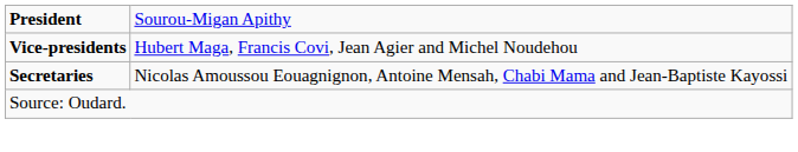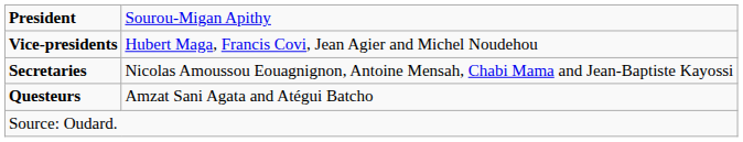+ row: Questeurs | Amzat Sani Agata and Atégui Batcho
